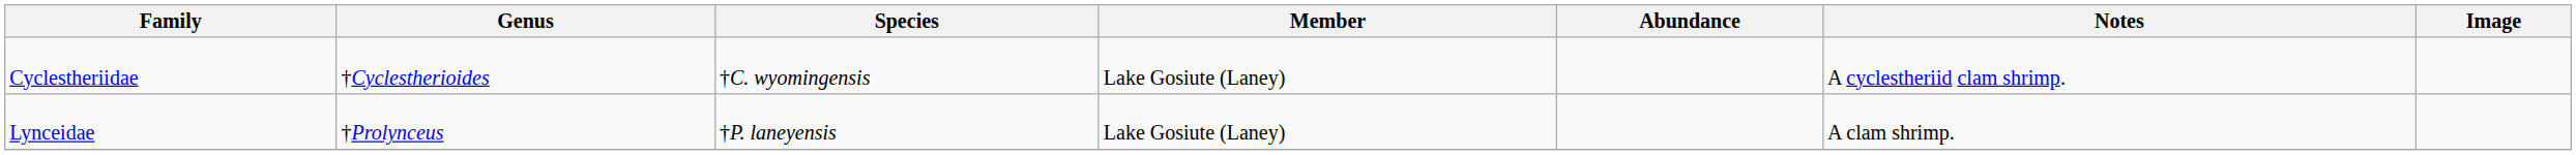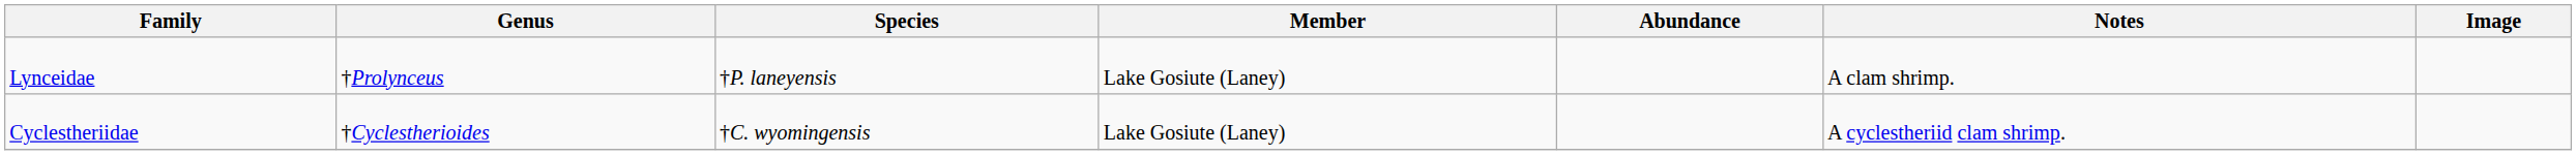rows swapped: Cyclestheriidae <-> Lynceidae
